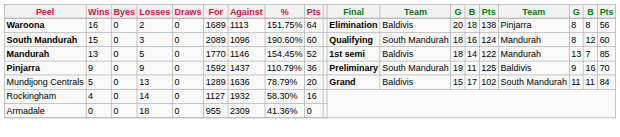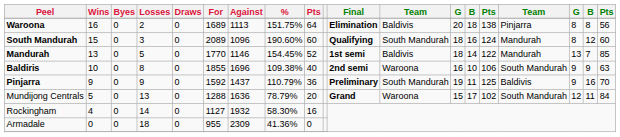+ row: Baldiris | 10 | 0 | 8 | 0 | 1855 | 1696 | 109.38% | 40 | 2nd semi | Waroona | 16 | 10 | 106 | South Mandurah | 9 | 9 | 63
Mundijong Centrals | For: 1289 -> 1288
Mundijong Centrals | column 12: Baldivis -> Waroona
Mundijong Centrals | column 17: 11 -> 12
